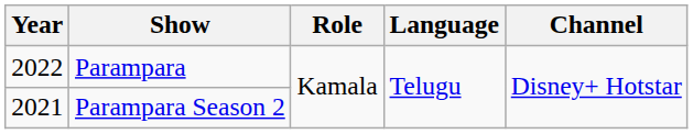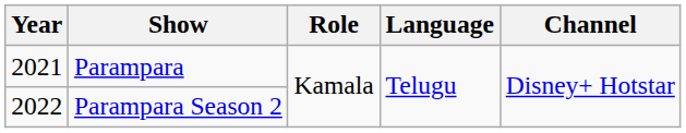Parampara | Year: 2022 -> 2021
Parampara Season 2 | Year: 2021 -> 2022
